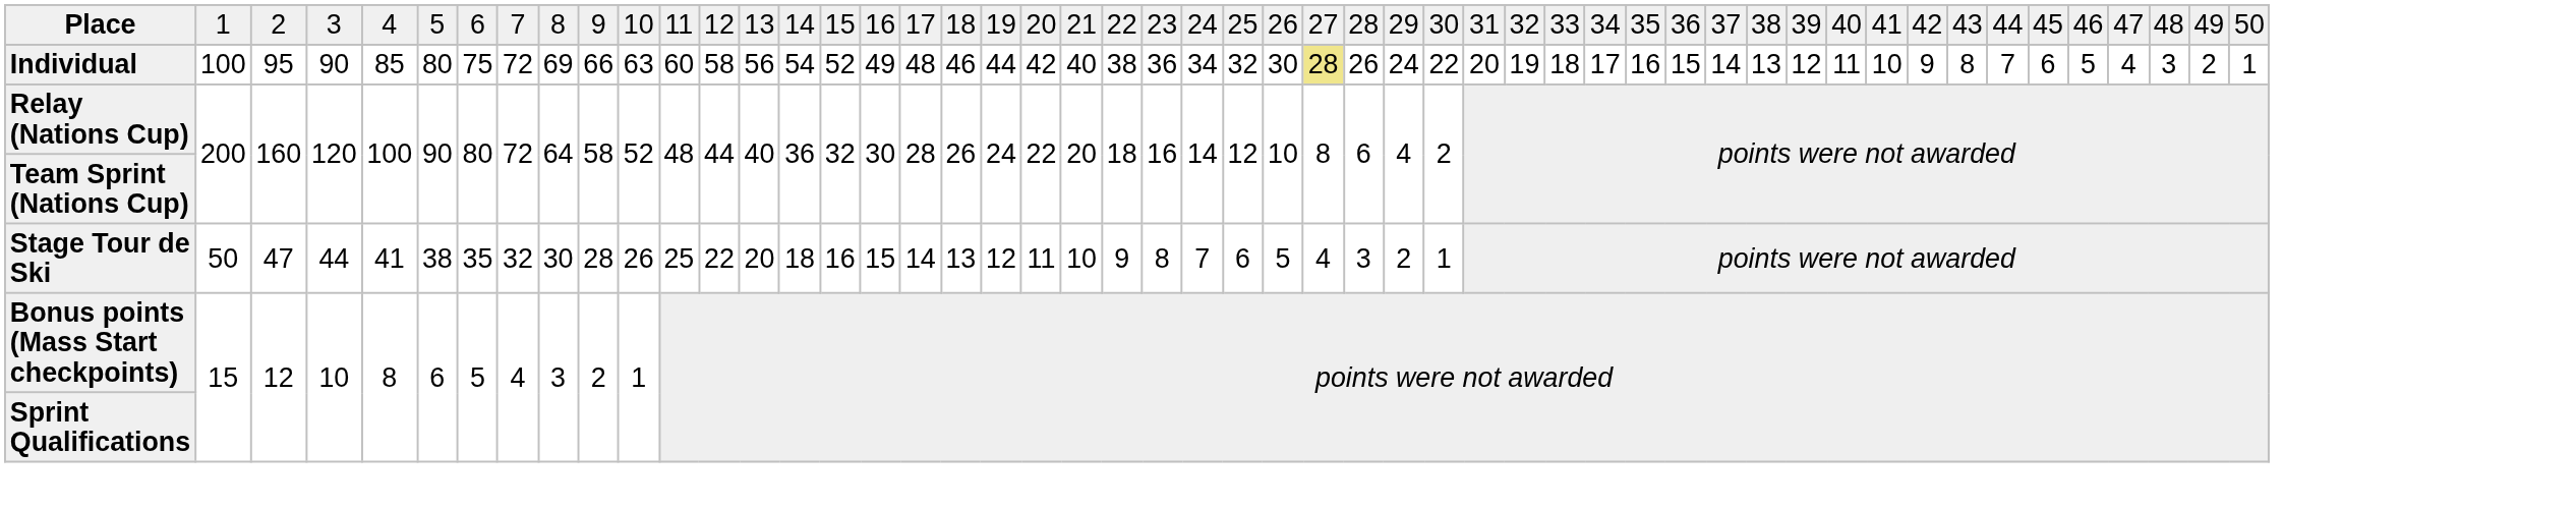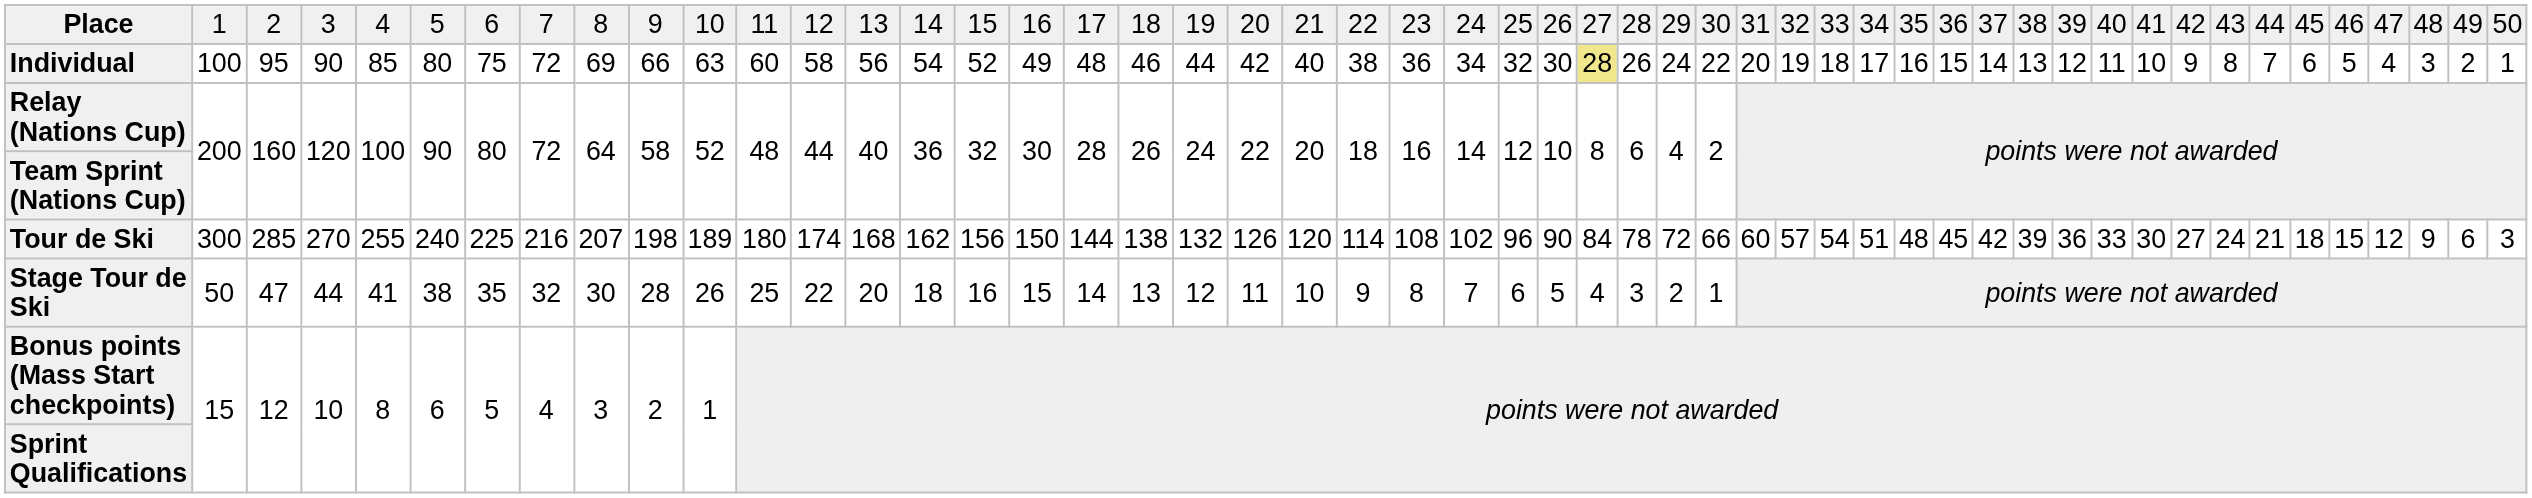+ row: Tour de Ski | 300 | 285 | 270 | 255 | 240 | 225 | 216 | 207 | 198 | 189 | 180 | 174 | 168 | 162 | 156 | 150 | 144 | 138 | 132 | 126 | 120 | 114 | 108 | 102 | 96 | 90 | 84 | 78 | 72 | 66 | 60 | 57 | 54 | 51 | 48 | 45 | 42 | 39 | 36 | 33 | 30 | 27 | 24 | 21 | 18 | 15 | 12 | 9 | 6 | 3
